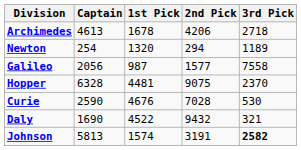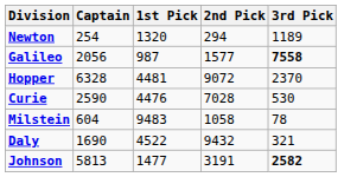- row: Archimedes | 4613 | 1678 | 4206 | 2718
Galileo | 3rd Pick: normal -> bold
Hopper | 2nd Pick: 9075 -> 9072
Curie | 1st Pick: 4676 -> 4476
+ row: Milstein | 604 | 9483 | 1058 | 78
Johnson | 1st Pick: 1574 -> 1477
